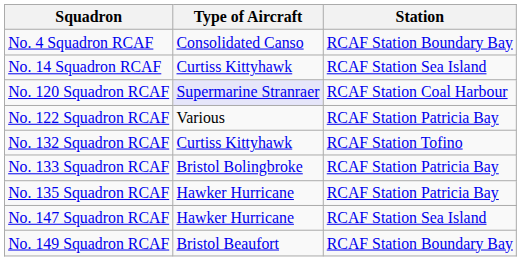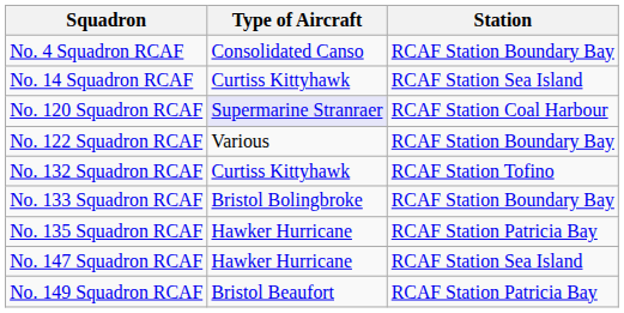No. 122 Squadron RCAF | Station: RCAF Station Patricia Bay -> RCAF Station Boundary Bay
No. 133 Squadron RCAF | Station: RCAF Station Patricia Bay -> RCAF Station Boundary Bay
No. 149 Squadron RCAF | Station: RCAF Station Boundary Bay -> RCAF Station Patricia Bay
